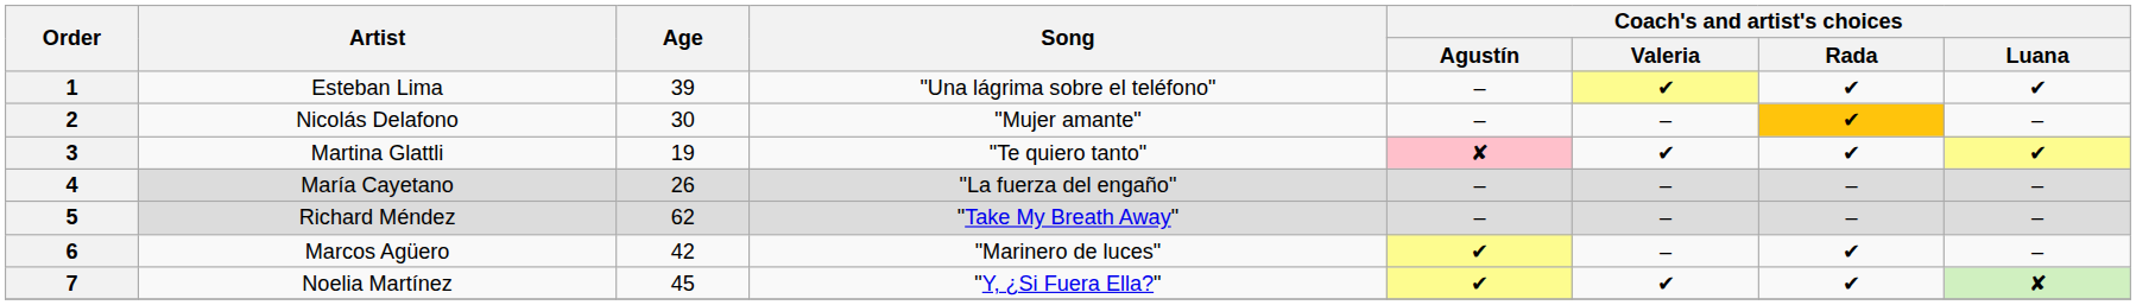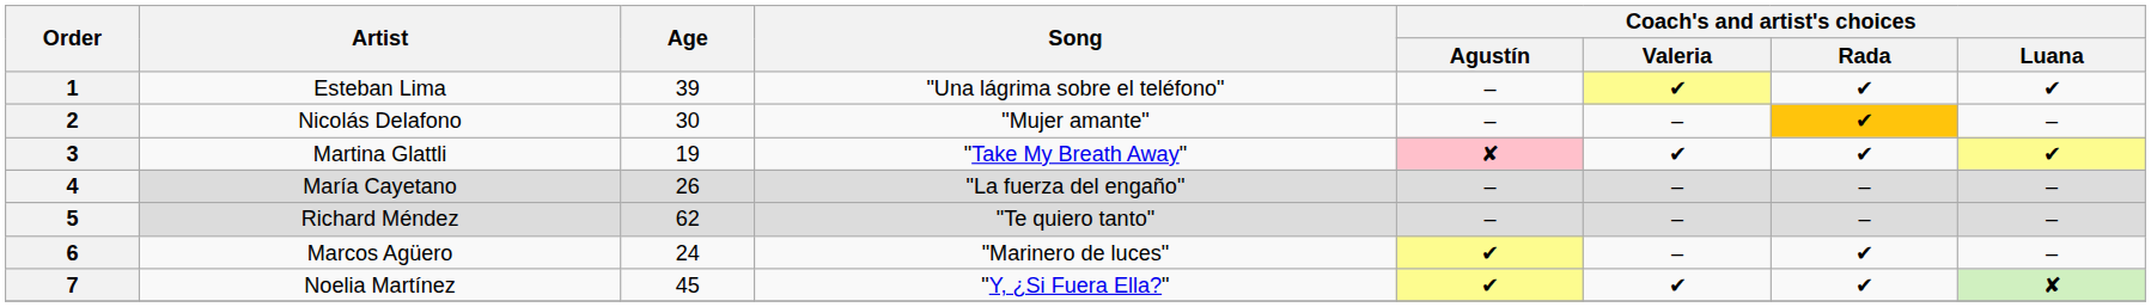3 | Song: "Te quiero tanto" -> "Take My Breath Away"
5 | Song: "Take My Breath Away" -> "Te quiero tanto"
6 | Age: 42 -> 24
